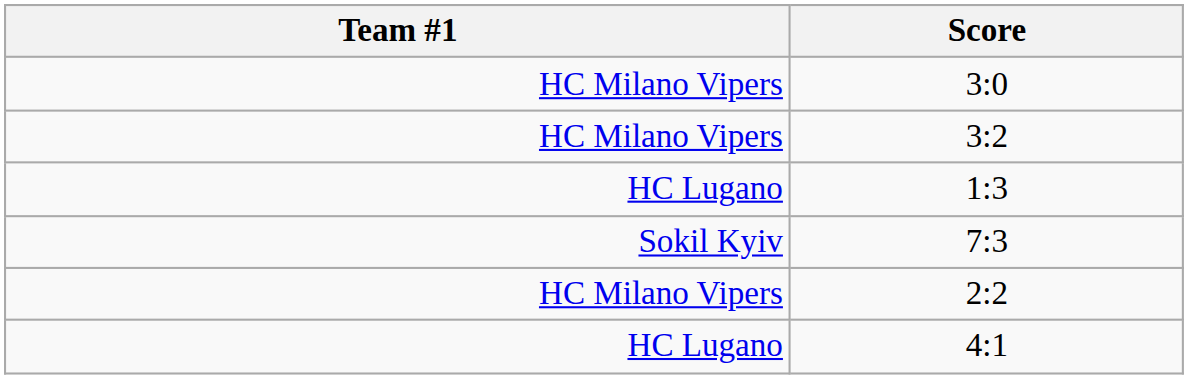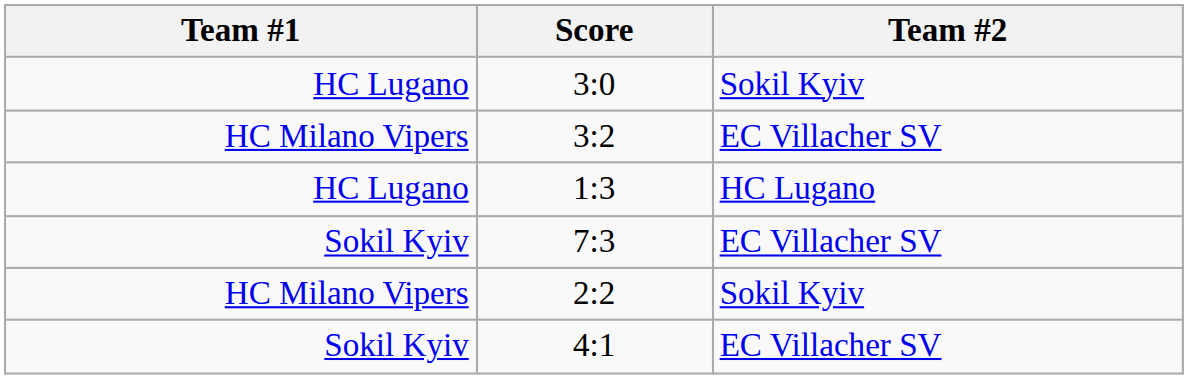+ column: Team #2 | Sokil Kyiv | EC Villacher SV | HC Lugano | EC Villacher SV | Sokil Kyiv | EC Villacher SV
3:0 | Team #1: HC Milano Vipers -> HC Lugano
4:1 | Team #1: HC Lugano -> Sokil Kyiv
